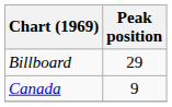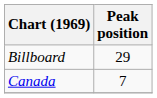Canada | Peak position: 9 -> 7
